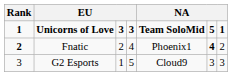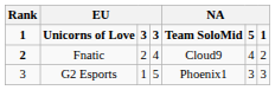Fnatic | column 5: Phoenix1 -> Cloud9
Fnatic | column 6: bold -> normal
G2 Esports | column 5: Cloud9 -> Phoenix1
